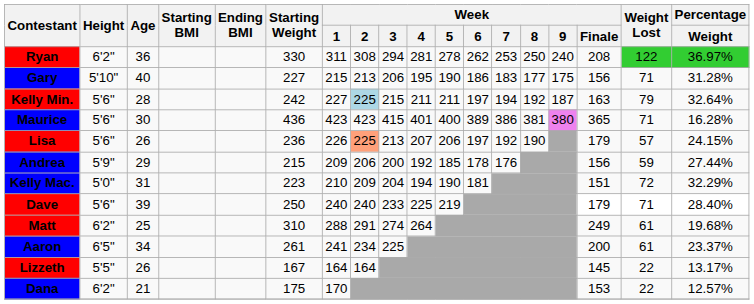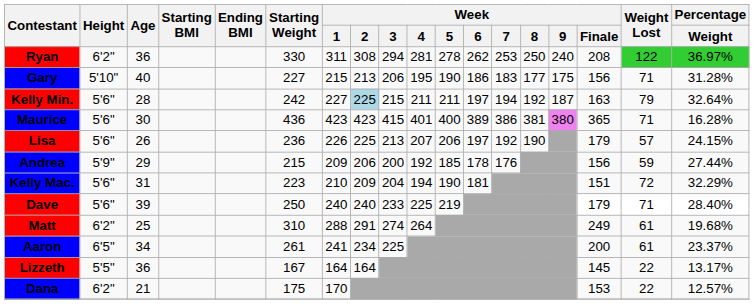Lisa | Week / 2: lightsalmon background -> no background
Kelly Mac. | Height: 5'0" -> 5'6"
Lizzeth | Age: 26 -> 36
